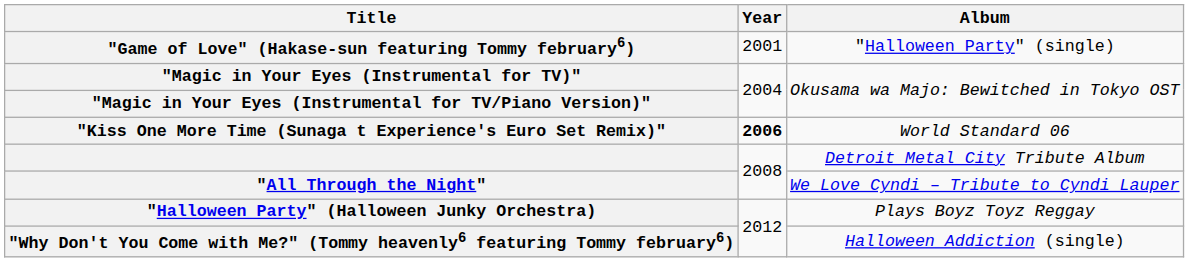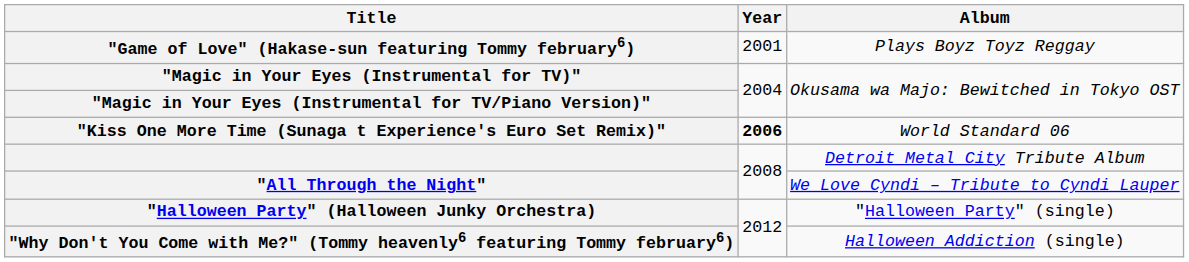"Game of Love" (Hakase-sun featuring Tommy february6) | Album: "Halloween Party" (single) -> Plays Boyz Toyz Reggay
"Halloween Party" (Halloween Junky Orchestra) | Album: Plays Boyz Toyz Reggay -> "Halloween Party" (single)
